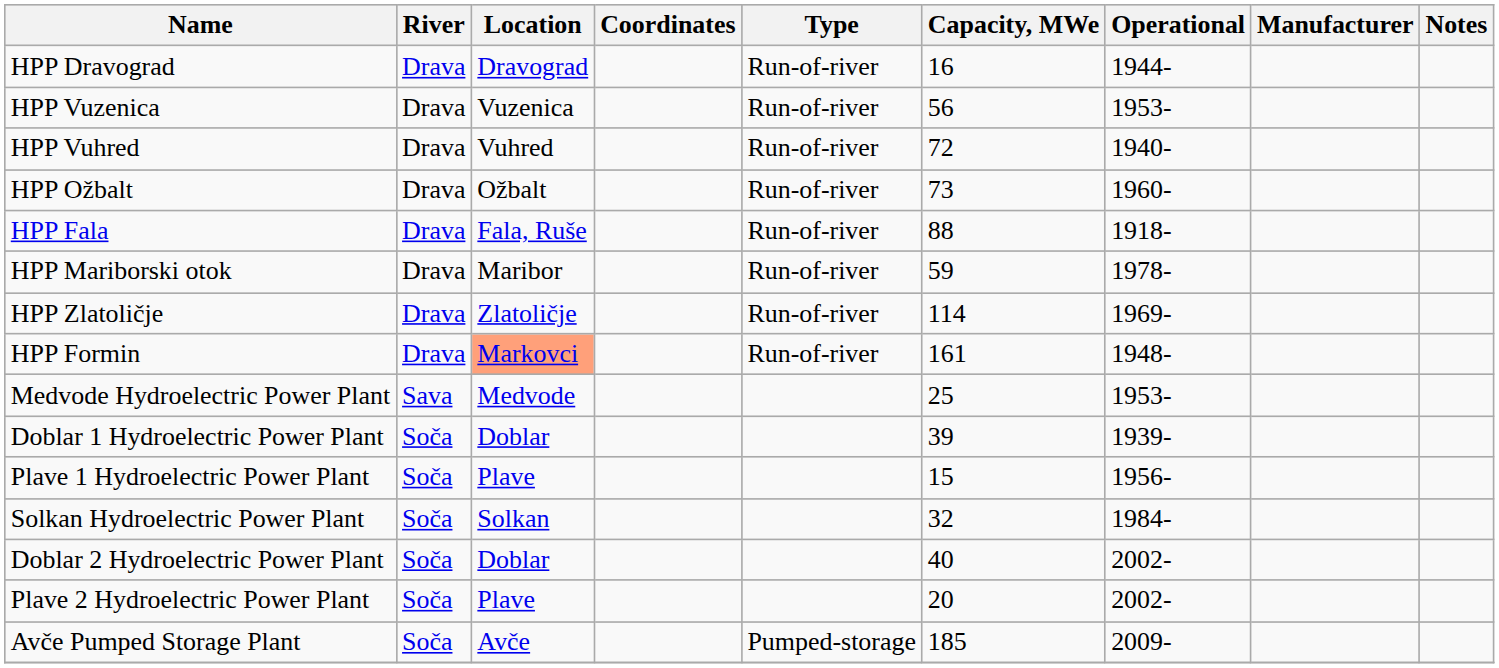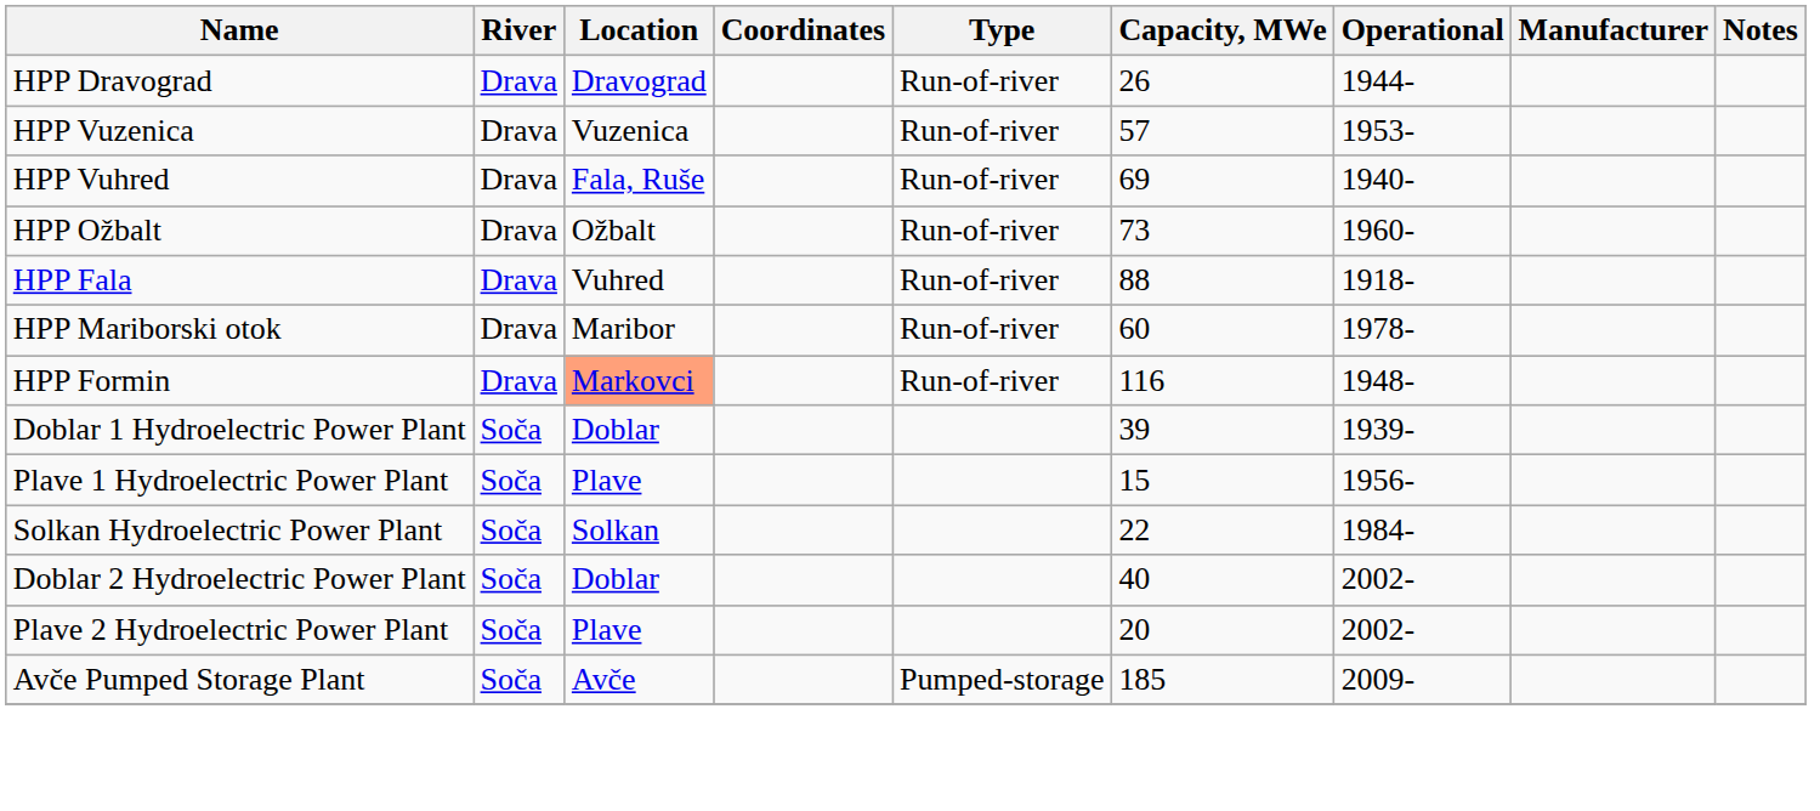HPP Dravograd | Capacity, MWe: 16 -> 26
HPP Vuzenica | Capacity, MWe: 56 -> 57
HPP Vuhred | Location: Vuhred -> Fala, Ruše
HPP Vuhred | Capacity, MWe: 72 -> 69
HPP Fala | Location: Fala, Ruše -> Vuhred
HPP Mariborski otok | Capacity, MWe: 59 -> 60
- row: HPP Zlatoličje | Drava | Zlatoličje | Run-of-river | 114 | 1969-
HPP Formin | Capacity, MWe: 161 -> 116
- row: Medvode Hydroelectric Power Plant | Sava | Medvode | 25 | 1953-
Solkan Hydroelectric Power Plant | Capacity, MWe: 32 -> 22
